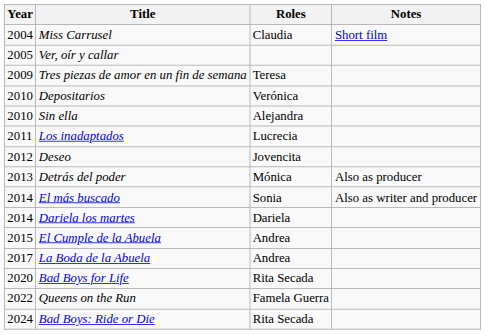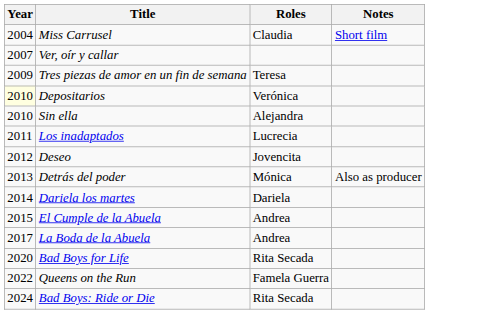Ver, oír y callar | Year: 2005 -> 2007
Depositarios | Year: no background -> lightyellow background
- row: 2014 | El más buscado | Sonia | Also as writer and producer
